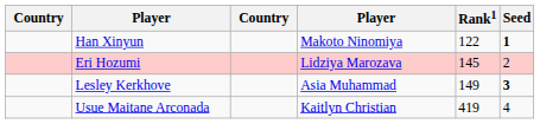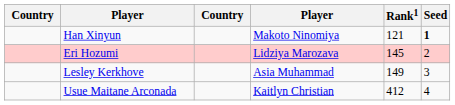Han Xinyun | Rank1: 122 -> 121
Lesley Kerkhove | Seed: bold -> normal
Usue Maitane Arconada | Rank1: 419 -> 412
